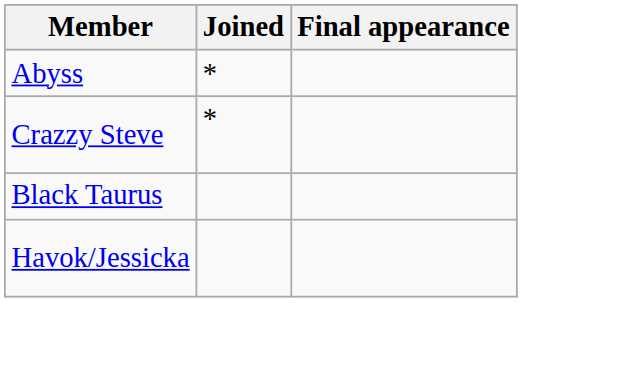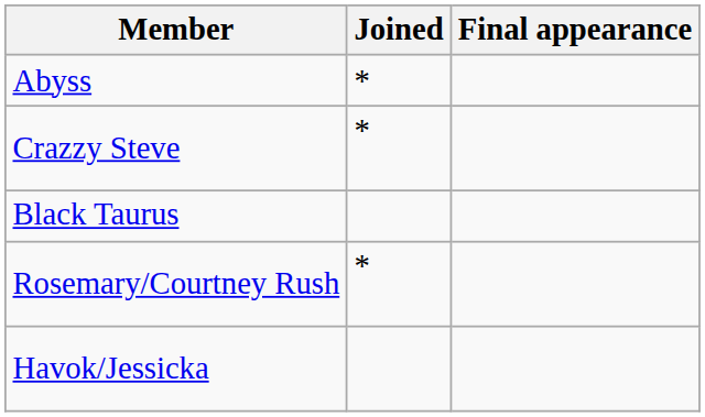+ row: Rosemary/Courtney Rush | *
